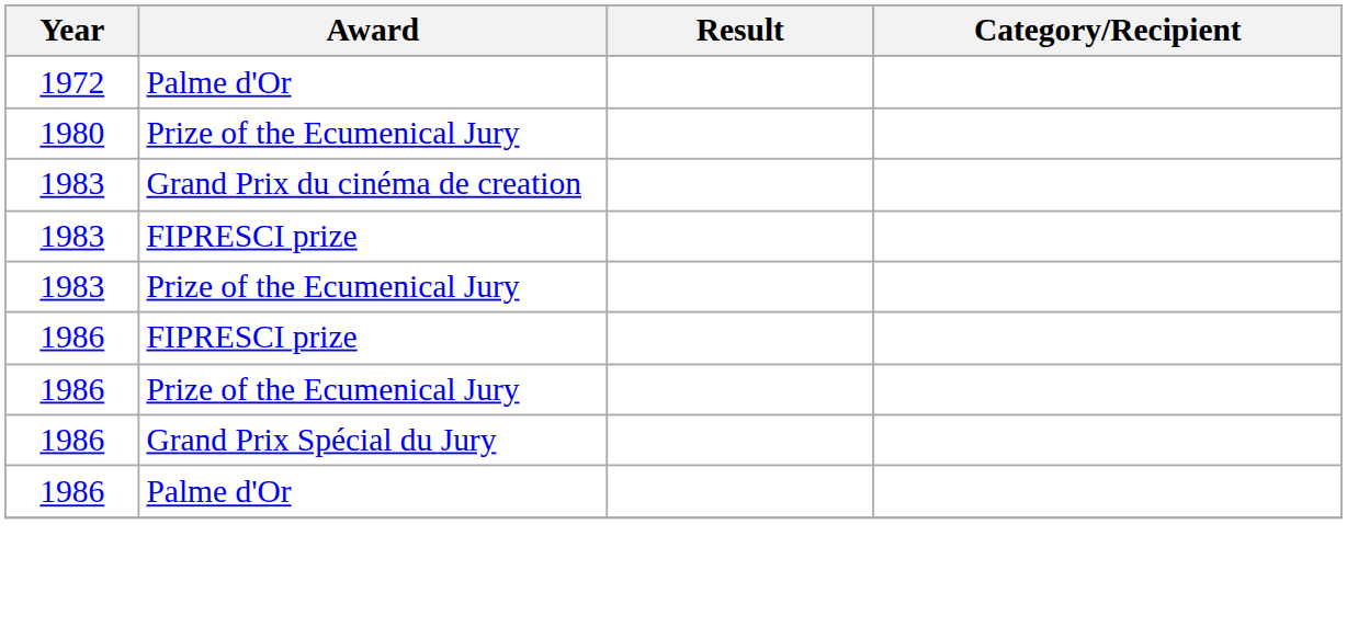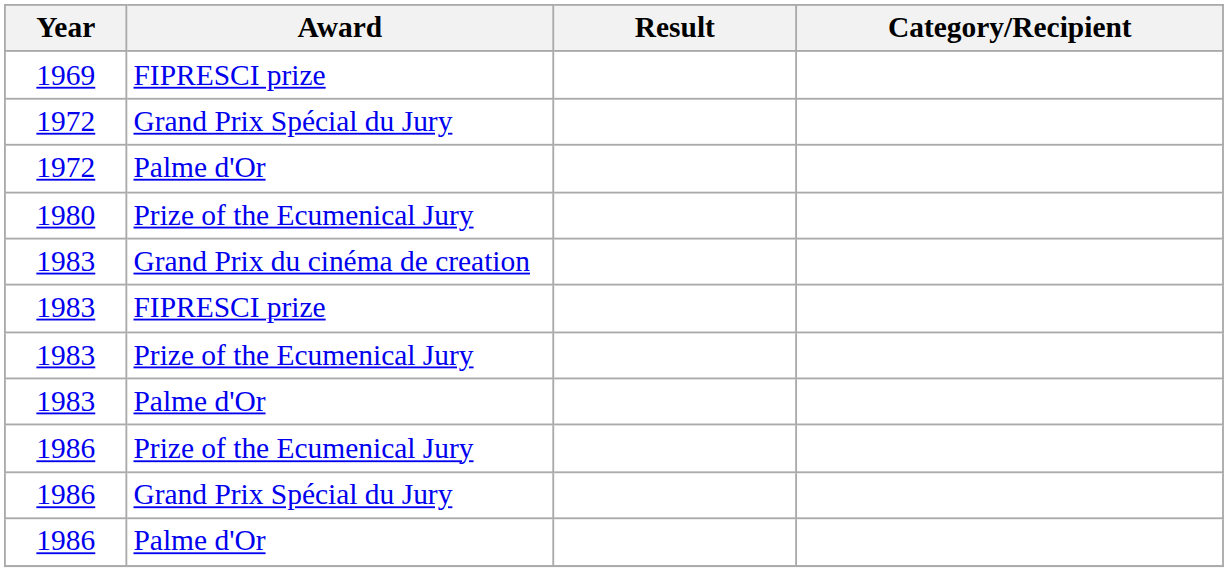+ row: 1969 | FIPRESCI prize
+ row: 1972 | Grand Prix Spécial du Jury
+ row: 1983 | Palme d'Or
- row: 1986 | FIPRESCI prize
